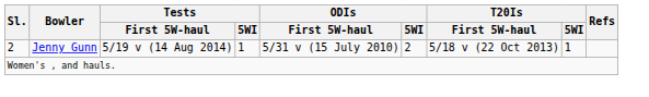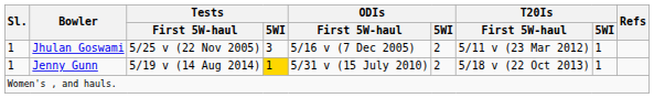+ row: 1 | Jhulan Goswami | 5/25 v (22 Nov 2005) | 3 | 5/16 v (7 Dec 2005) | 2 | 5/11 v (23 Mar 2012) | 1
Jenny Gunn | Sl.: 2 -> 1
Jenny Gunn | Tests / 5WI: no background -> gold background
